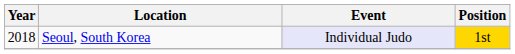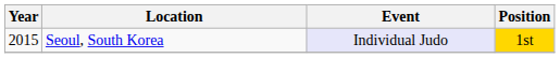Seoul, South Korea | Year: 2018 -> 2015
